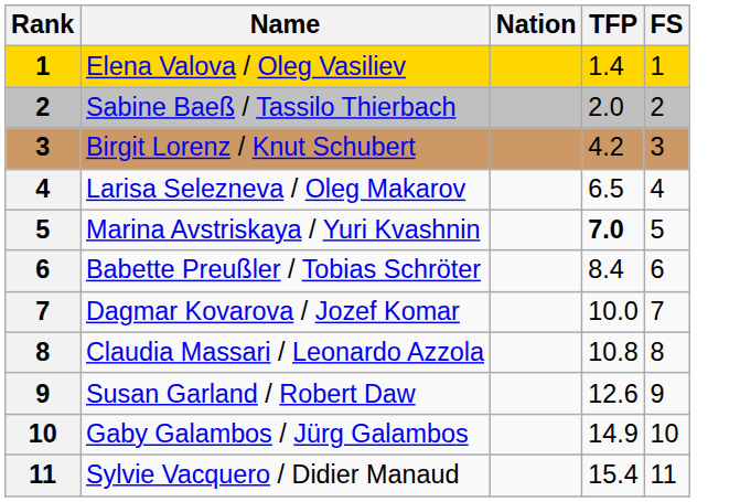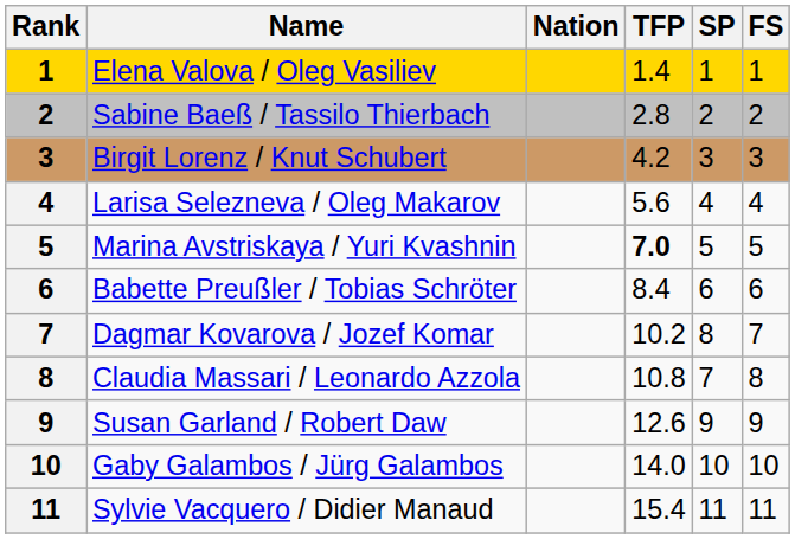+ column: SP | 1 | 2 | 3 | 4 | 5 | 6 | 8 | 7 | 9 | 10 | 11
Sabine Baeß / Tassilo Thierbach | TFP: 2.0 -> 2.8
Larisa Selezneva / Oleg Makarov | TFP: 6.5 -> 5.6
Dagmar Kovarova / Jozef Komar | TFP: 10.0 -> 10.2
Gaby Galambos / Jürg Galambos | TFP: 14.9 -> 14.0
